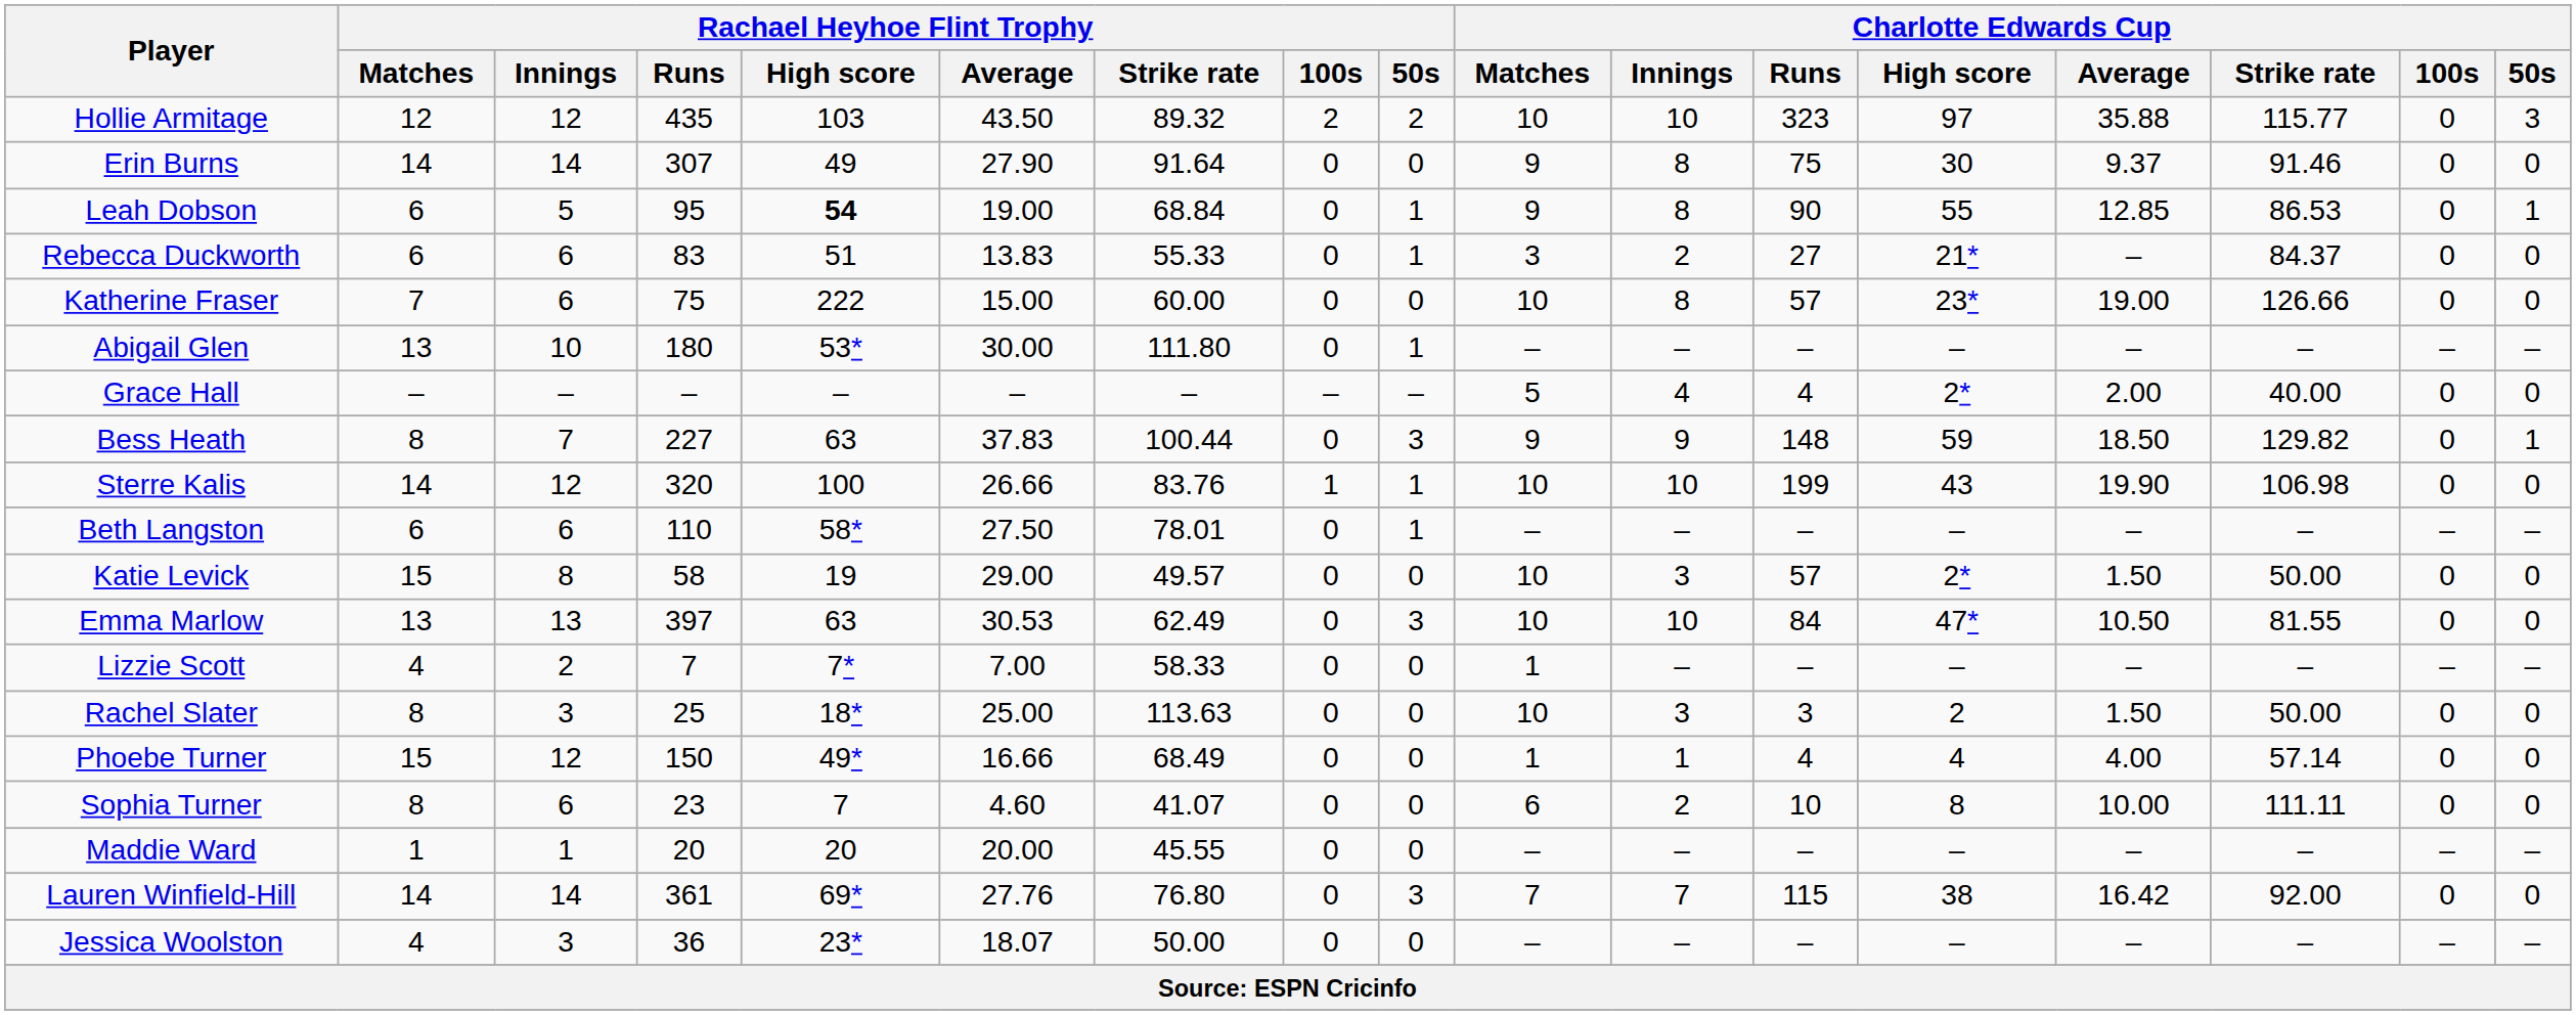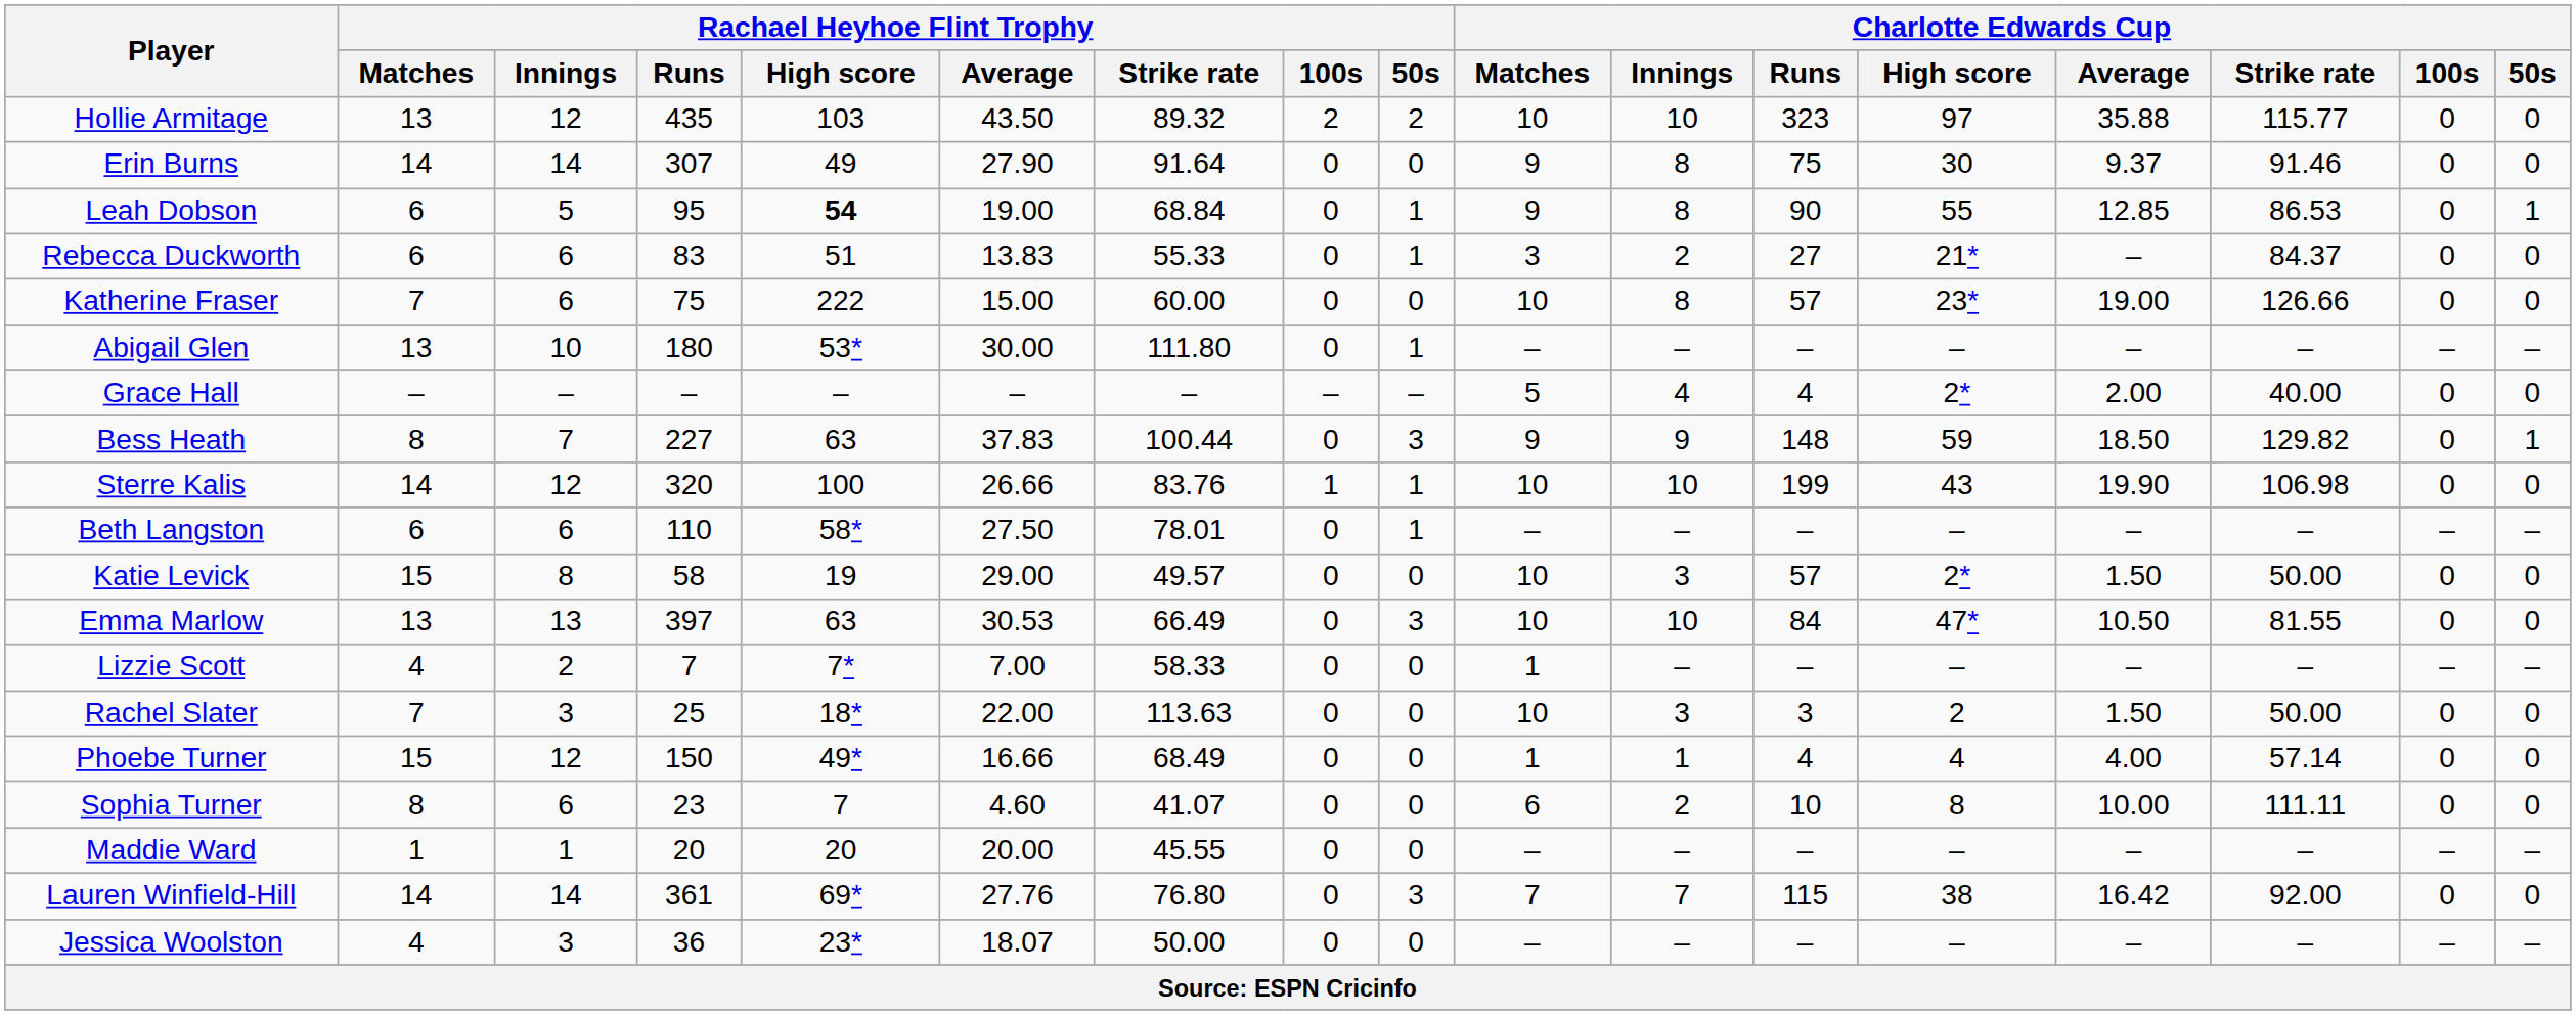Hollie Armitage | Rachael Heyhoe Flint Trophy / Matches: 12 -> 13
Hollie Armitage | Charlotte Edwards Cup / 50s: 3 -> 0
Emma Marlow | Rachael Heyhoe Flint Trophy / Strike rate: 62.49 -> 66.49
Rachel Slater | Rachael Heyhoe Flint Trophy / Matches: 8 -> 7
Rachel Slater | Rachael Heyhoe Flint Trophy / Average: 25.00 -> 22.00
